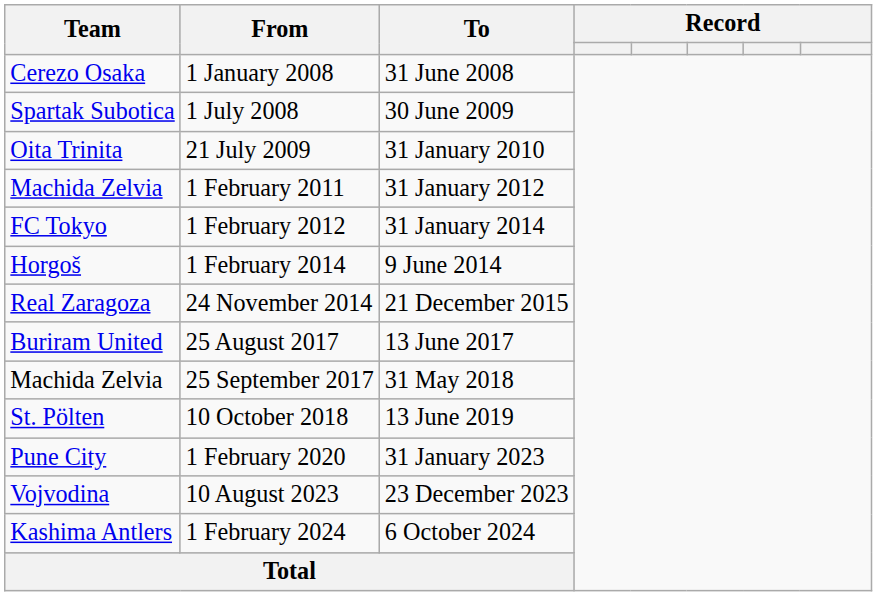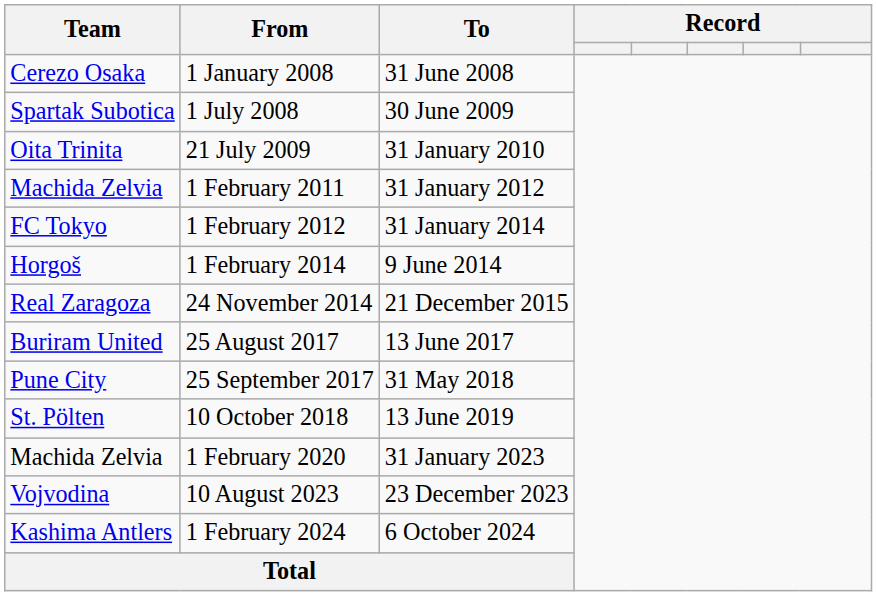25 September 2017 | Team: Machida Zelvia -> Pune City
1 February 2020 | Team: Pune City -> Machida Zelvia
